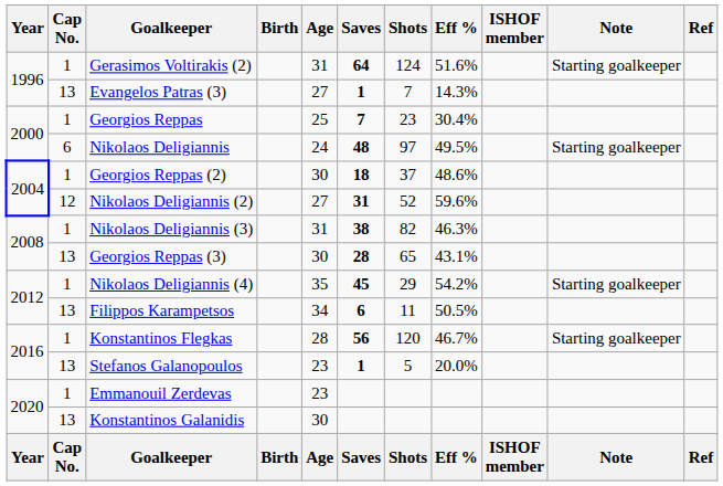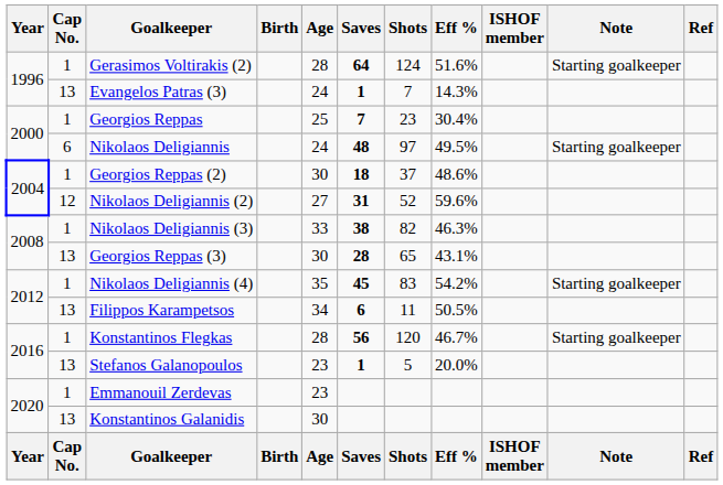Gerasimos Voltirakis (2) | Age: 31 -> 28
Evangelos Patras (3) | Age: 27 -> 24
Nikolaos Deligiannis (3) | Age: 31 -> 33
Nikolaos Deligiannis (4) | Shots: 29 -> 83
